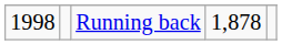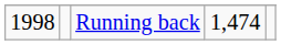Running back | column 4: 1,878 -> 1,474
